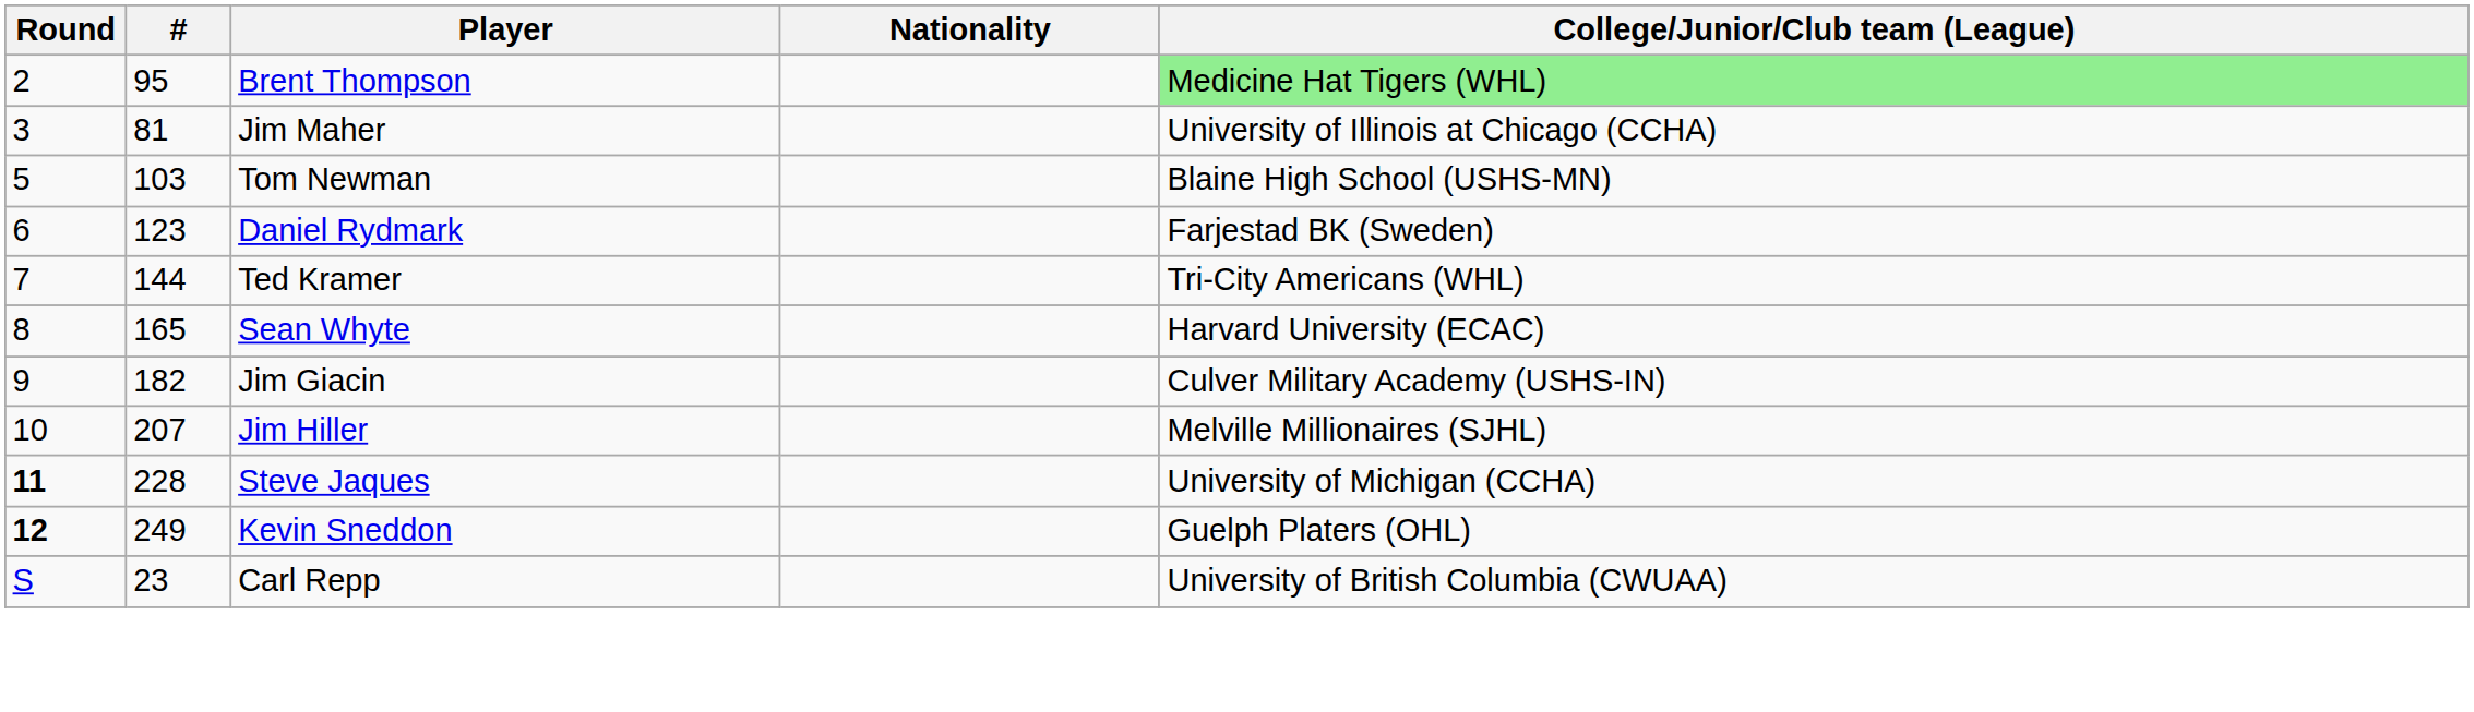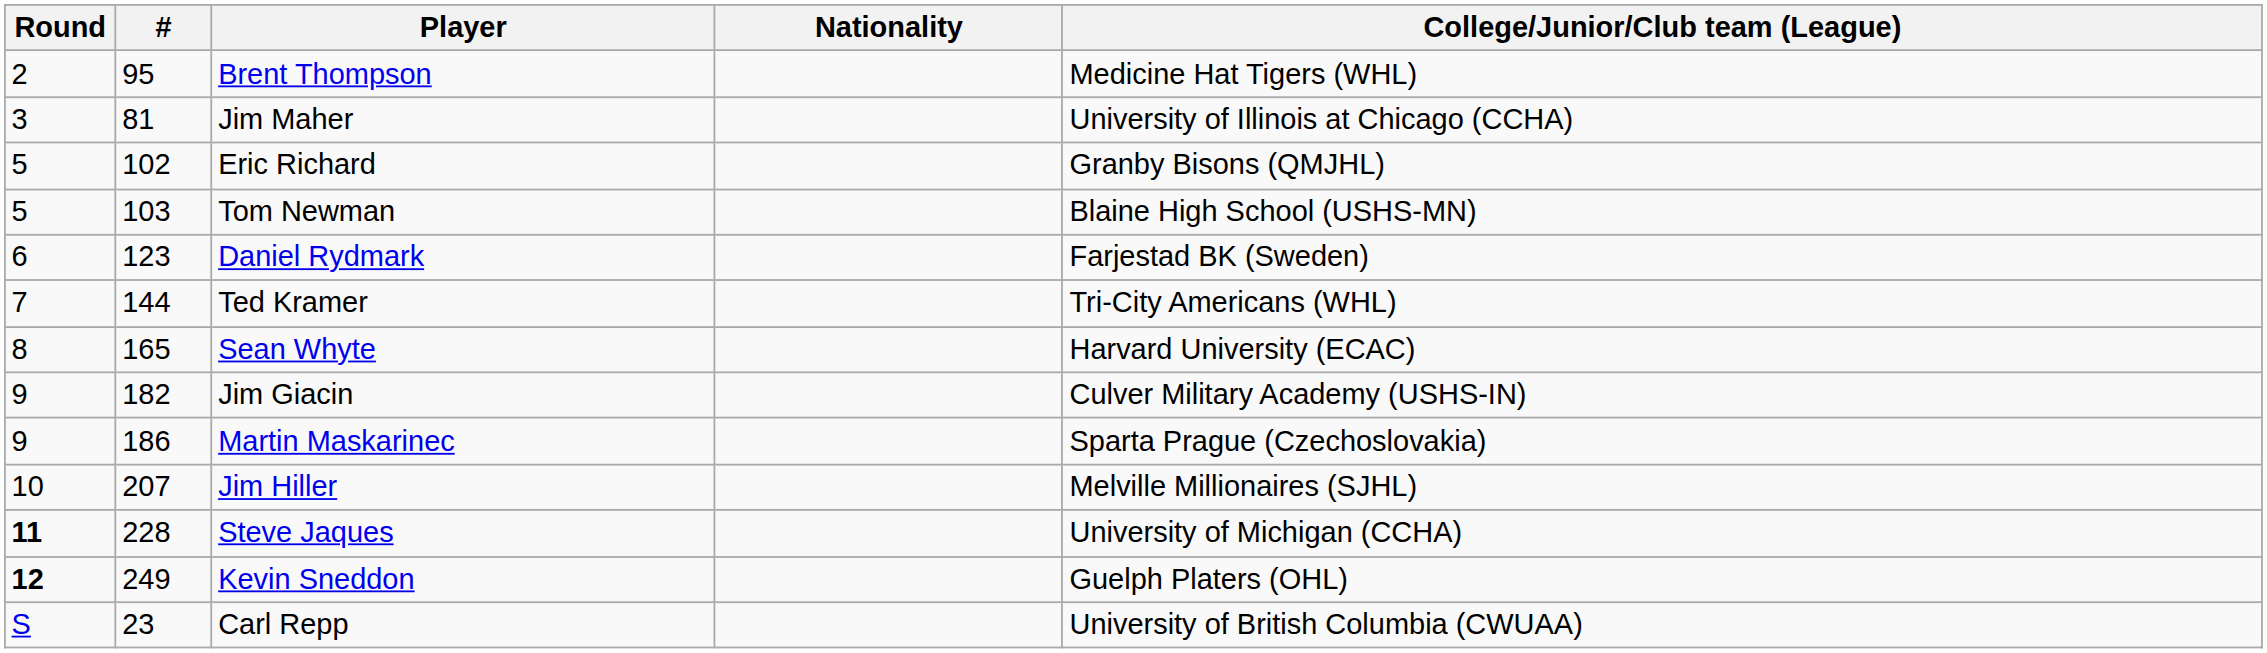Brent Thompson | College/Junior/Club team (League): lightgreen background -> no background
+ row: 5 | 102 | Eric Richard | Granby Bisons (QMJHL)
+ row: 9 | 186 | Martin Maskarinec | Sparta Prague (Czechoslovakia)
